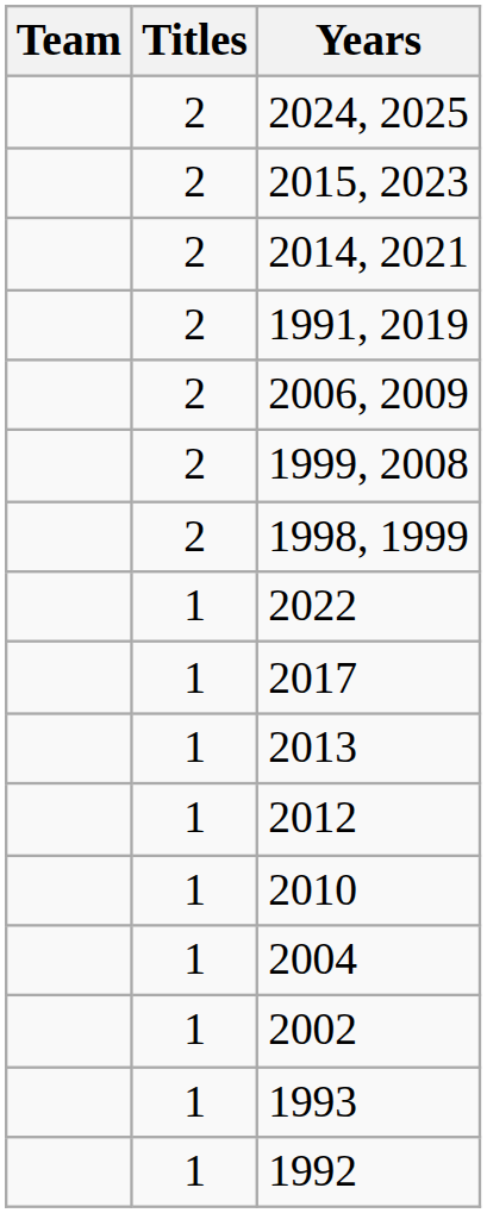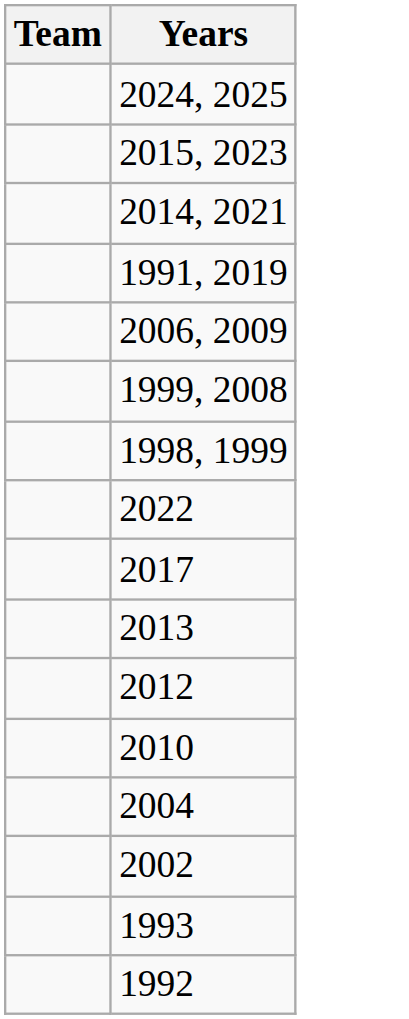- column: Titles | 2 | 2 | 2 | 2 | 2 | 2 | 2 | 1 | 1 | 1 | 1 | 1 | 1 | 1 | 1 | 1
